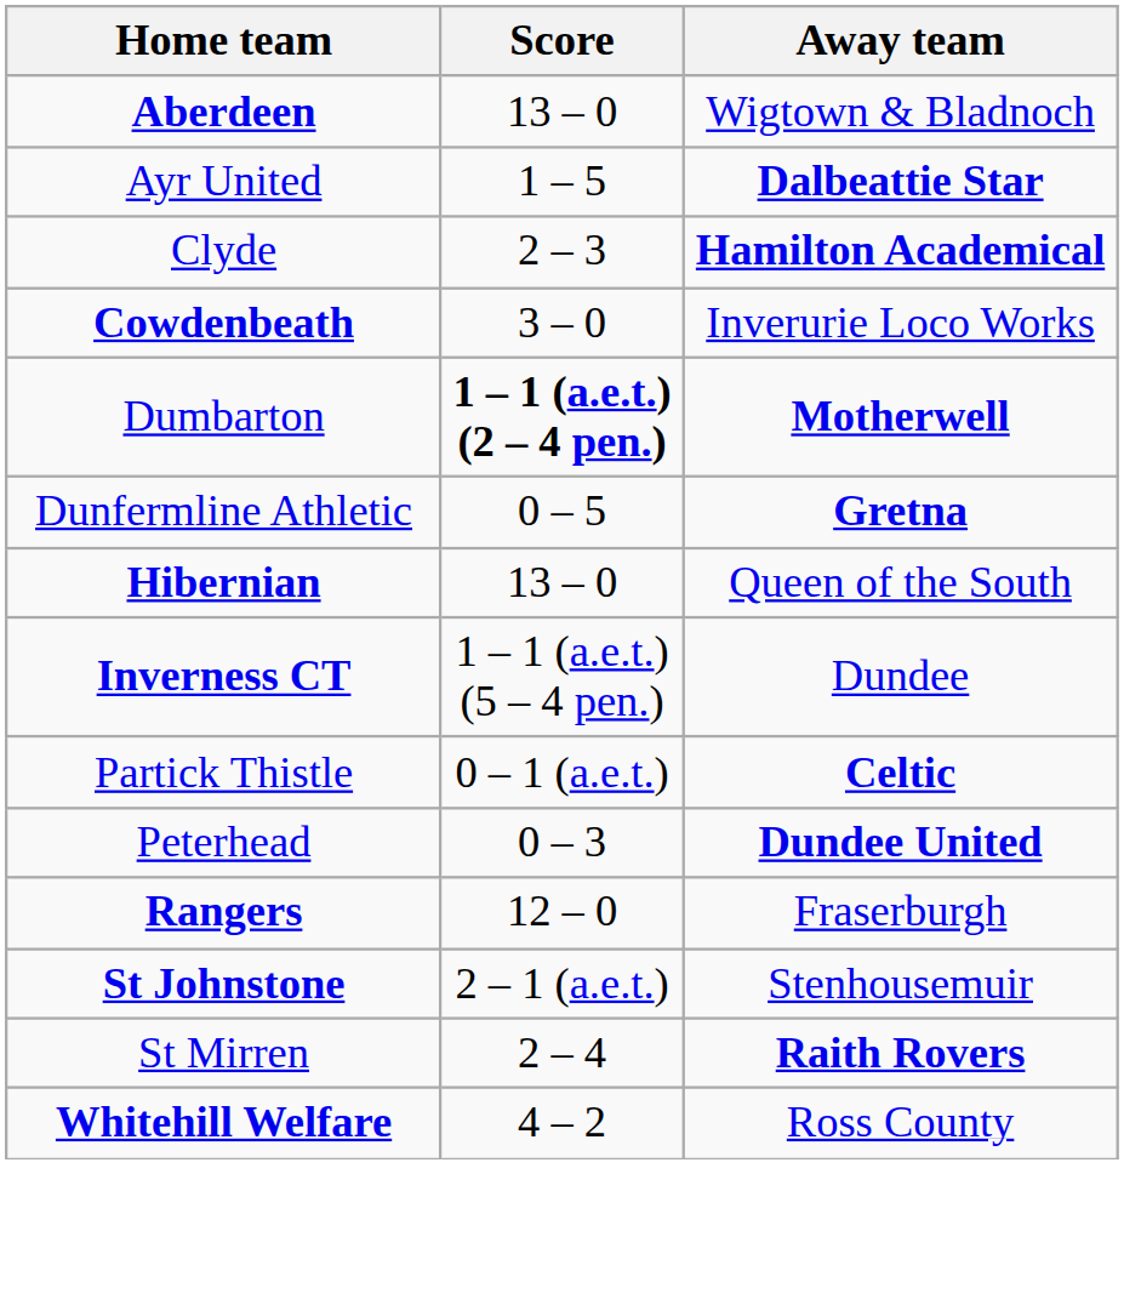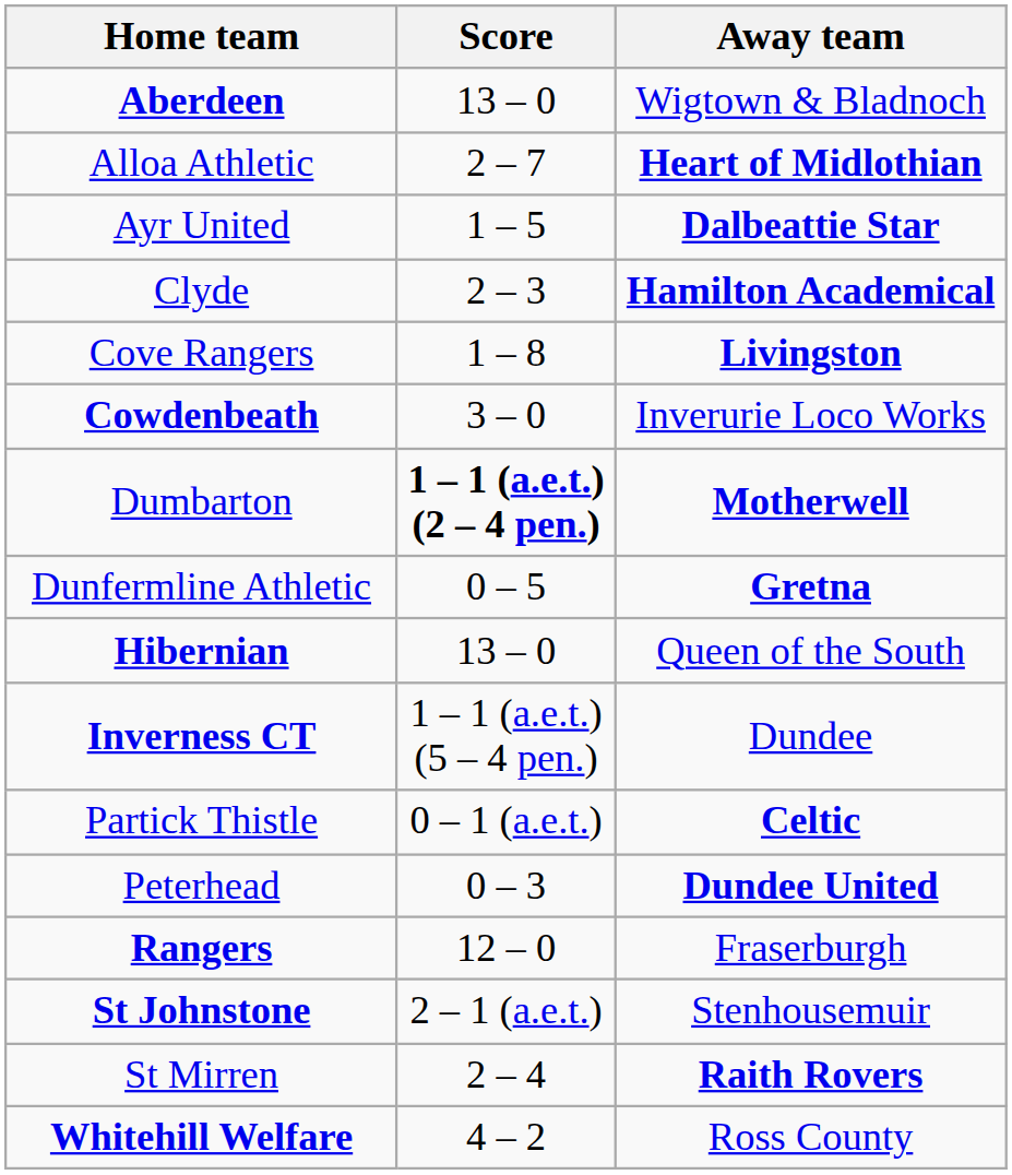+ row: Alloa Athletic | 2 – 7 | Heart of Midlothian
+ row: Cove Rangers | 1 – 8 | Livingston
